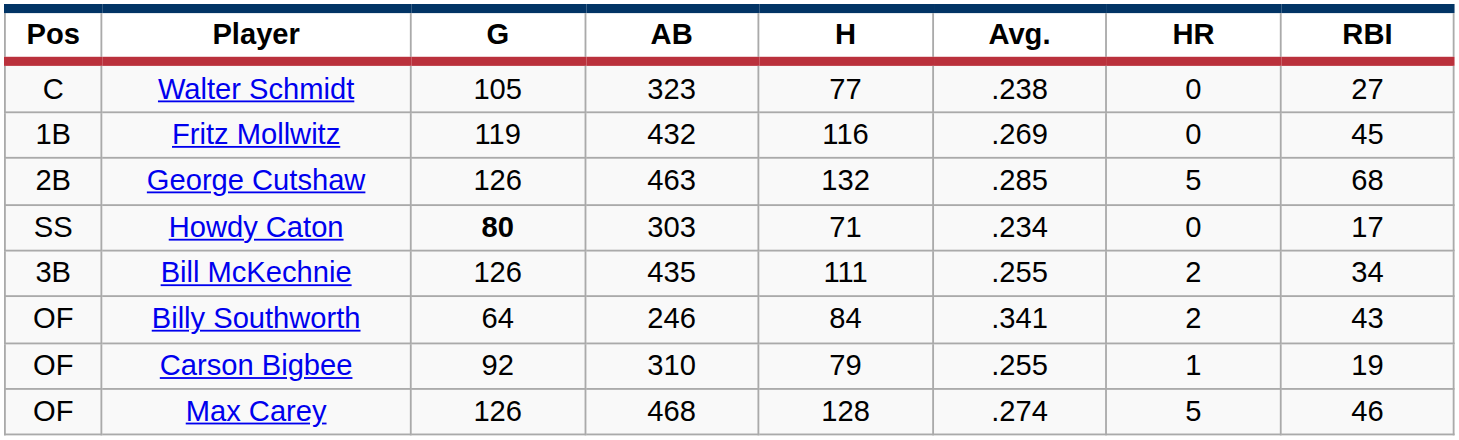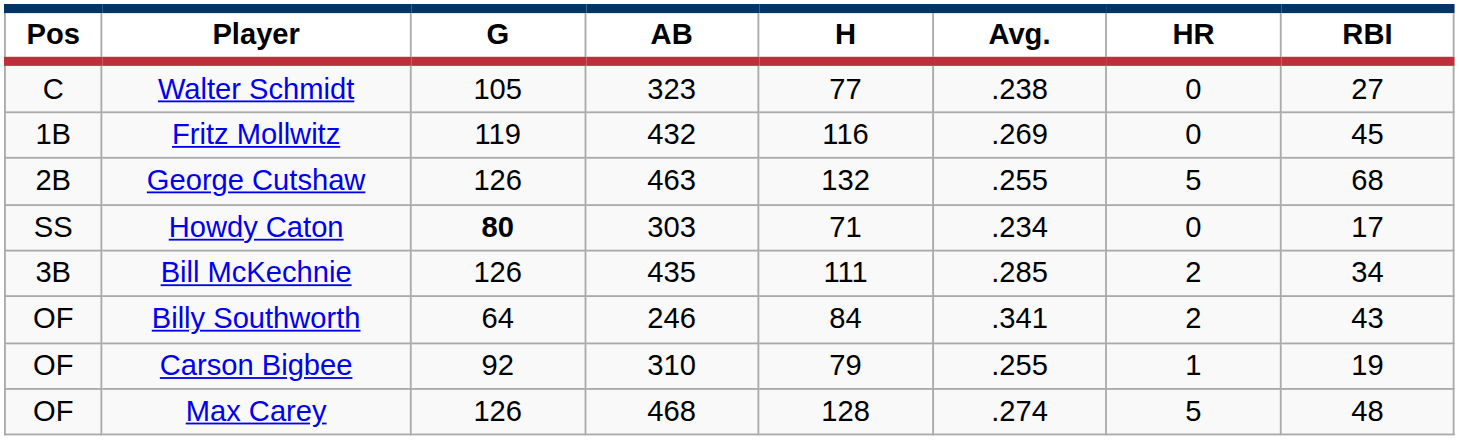George Cutshaw | Avg.: .285 -> .255
Bill McKechnie | Avg.: .255 -> .285
Max Carey | RBI: 46 -> 48
